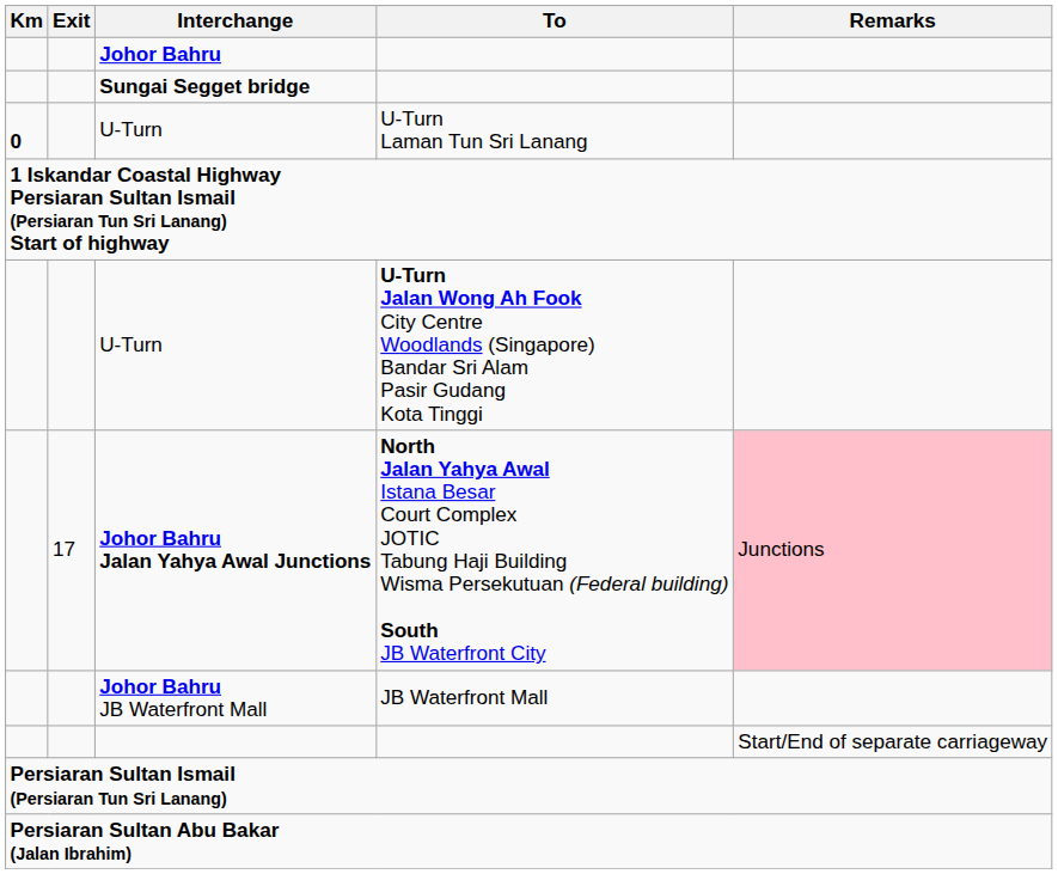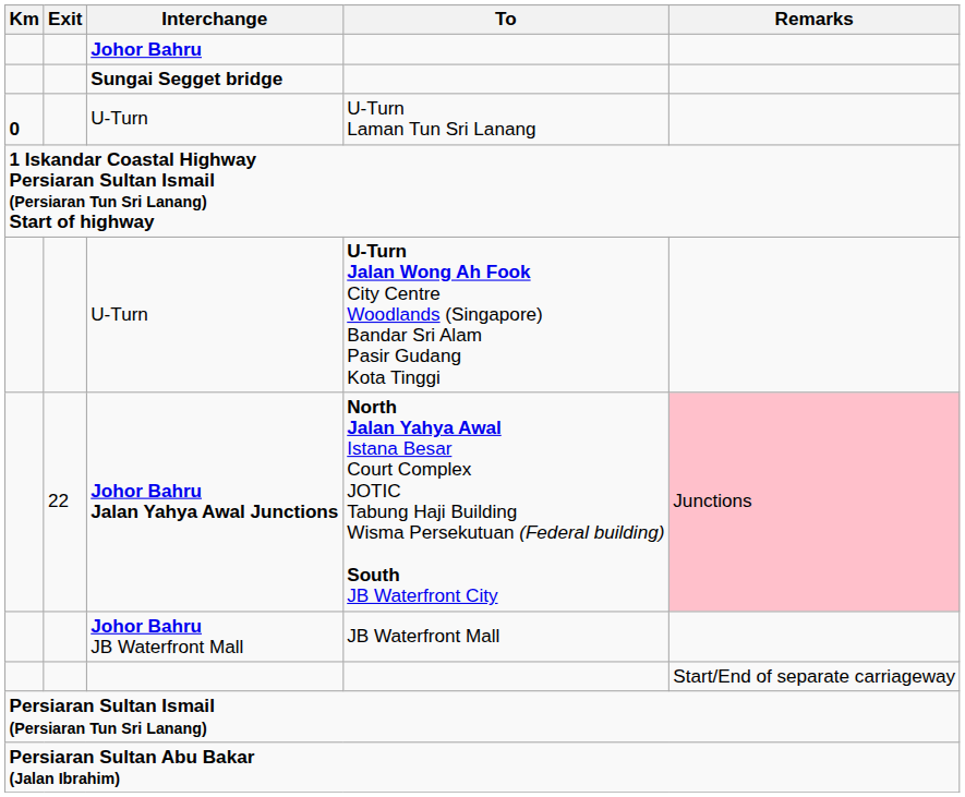Johor Bahru Jalan Yahya Awal Junctions | Exit: 17 -> 22
